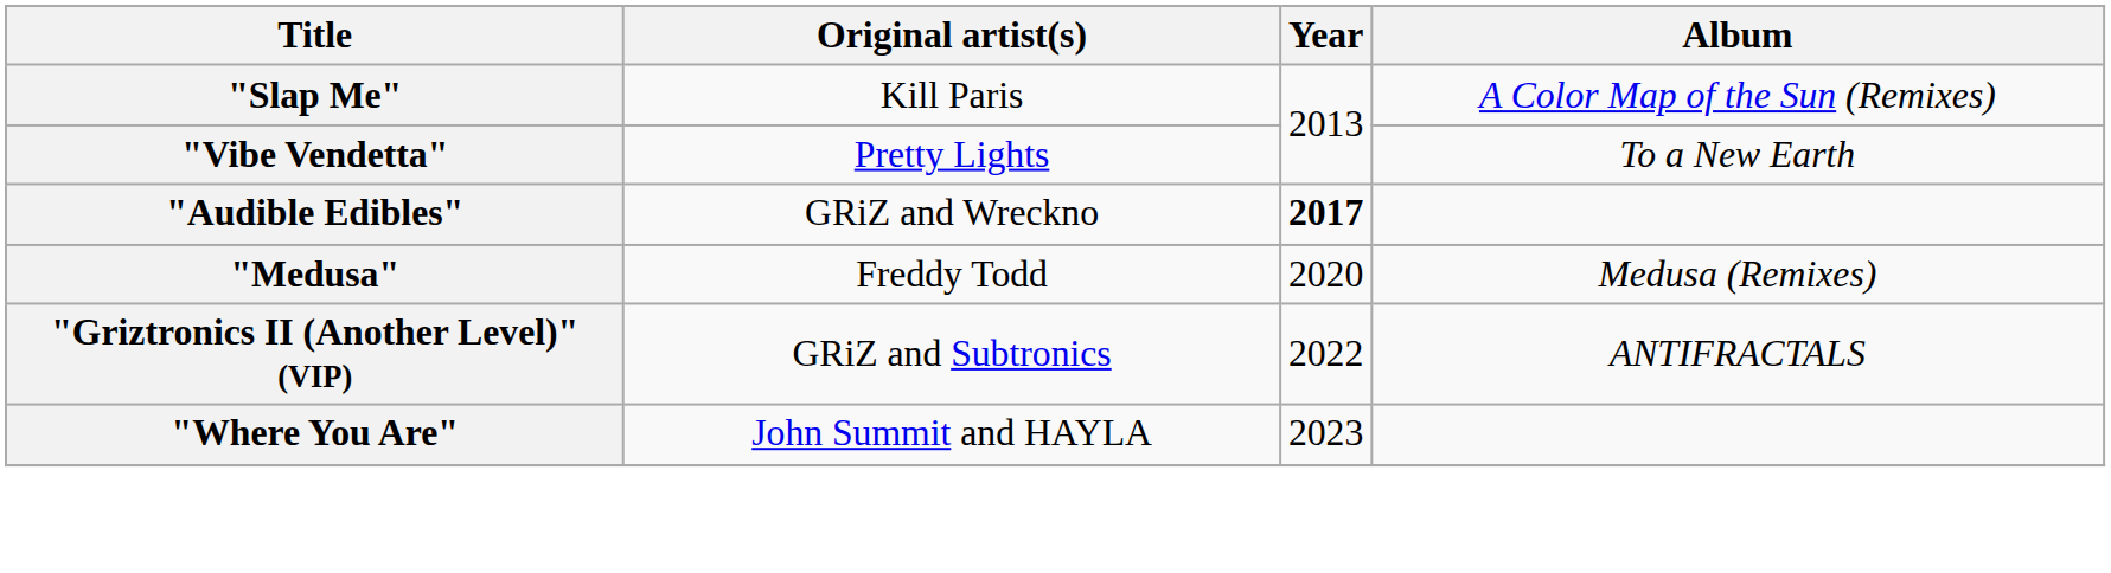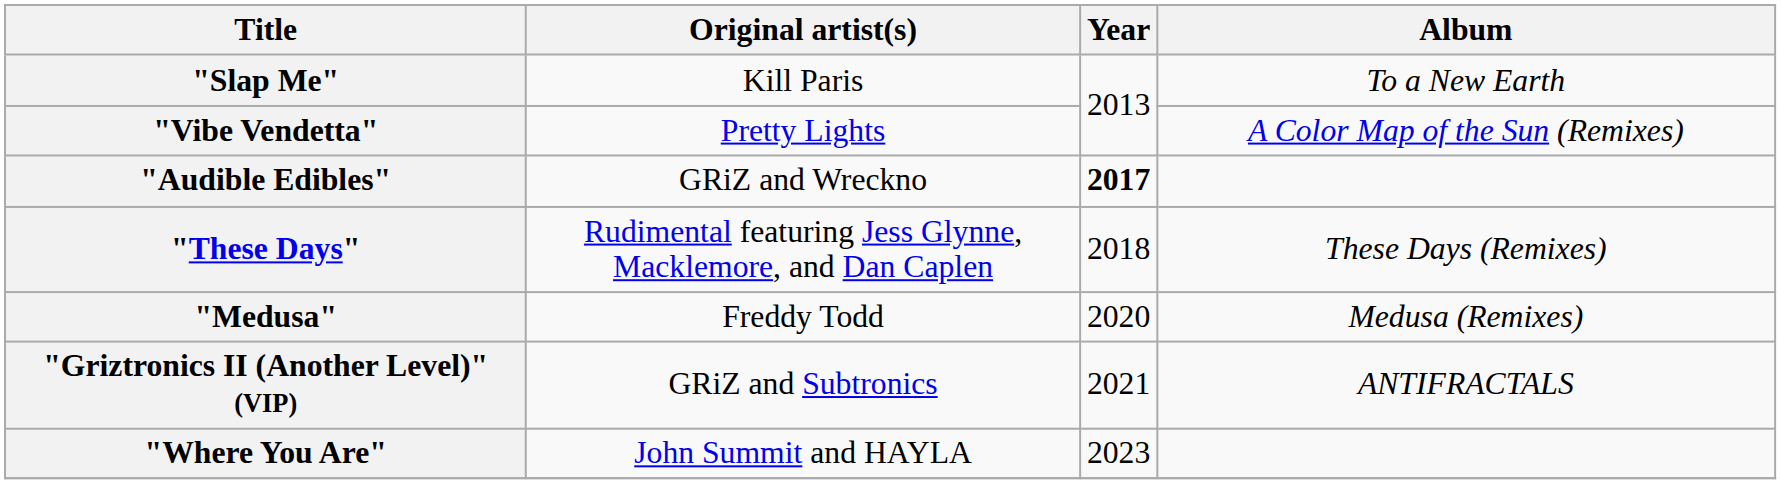"Slap Me" | Album: A Color Map of the Sun (Remixes) -> To a New Earth
"Vibe Vendetta" | Album: To a New Earth -> A Color Map of the Sun (Remixes)
+ row: "These Days" | Rudimental featuring Jess Glynne, Macklemore, and Dan Caplen | 2018 | These Days (Remixes)
"Griztronics II (Another Level)" (VIP) | Year: 2022 -> 2021
